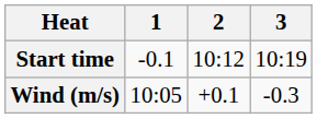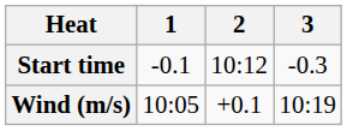Start time | 3: 10:19 -> -0.3
Wind (m/s) | 3: -0.3 -> 10:19
